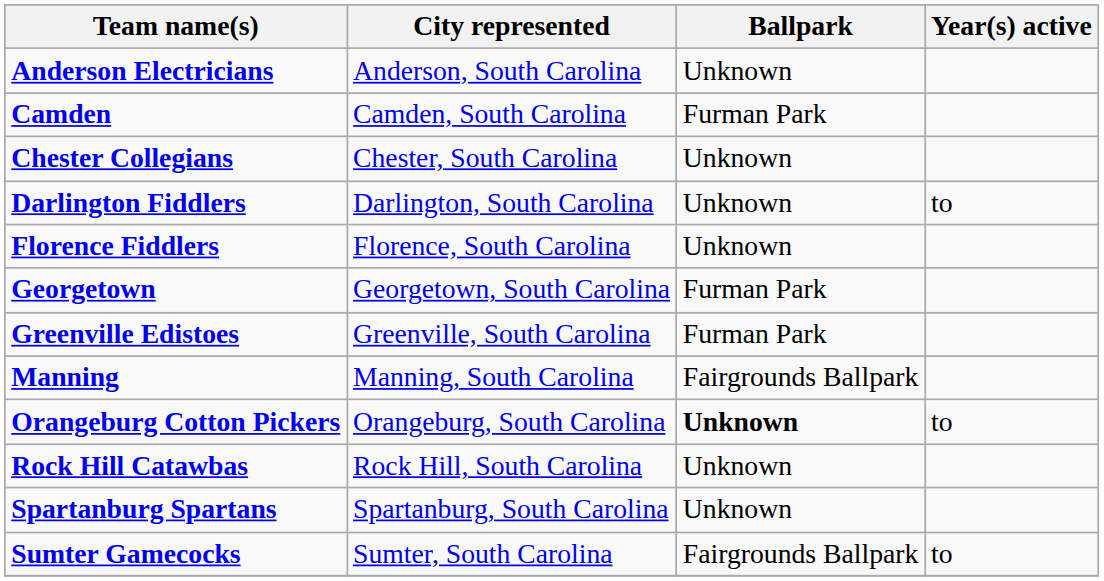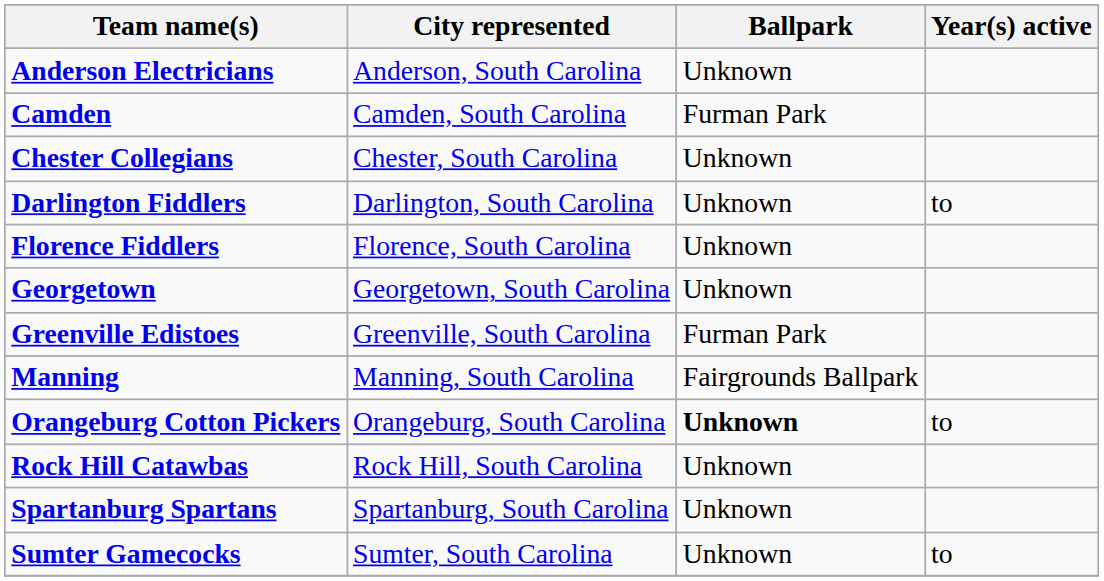Georgetown | Ballpark: Furman Park -> Unknown
Sumter Gamecocks | Ballpark: Fairgrounds Ballpark -> Unknown
